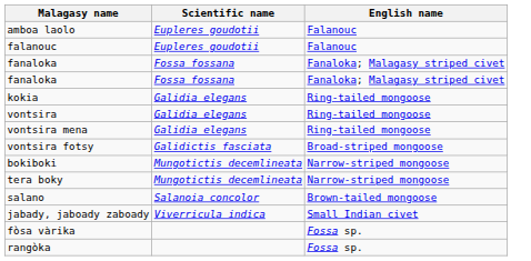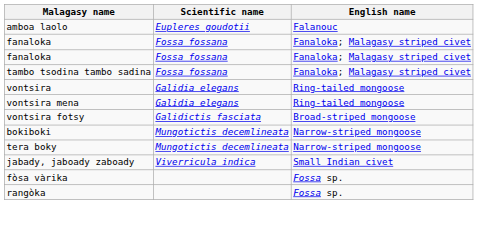- row: falanouc | Eupleres goudotii | Falanouc
+ row: tambo tsodina tambo sadina | Fossa fossana | Fanaloka; Malagasy striped civet
- row: kokia | Galidia elegans | Ring-tailed mongoose
- row: salano | Salanoia concolor | Brown-tailed mongoose
